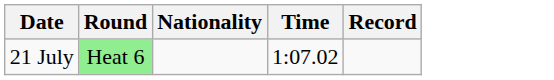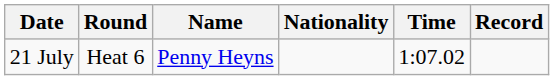+ column: Name | Penny Heyns
21 July | Round: lightgreen background -> no background
